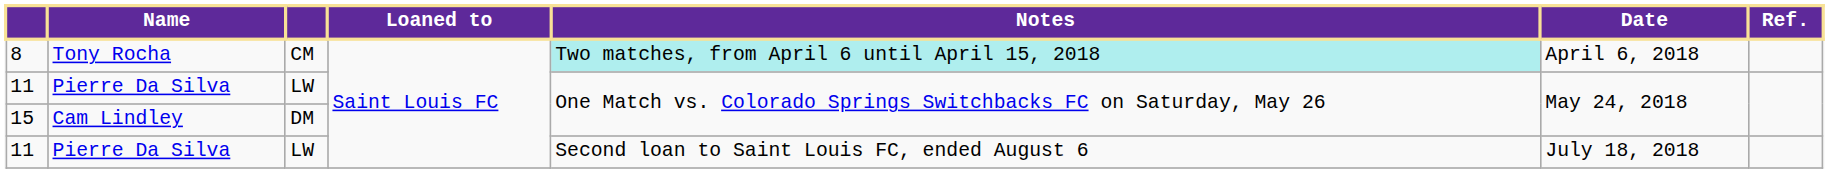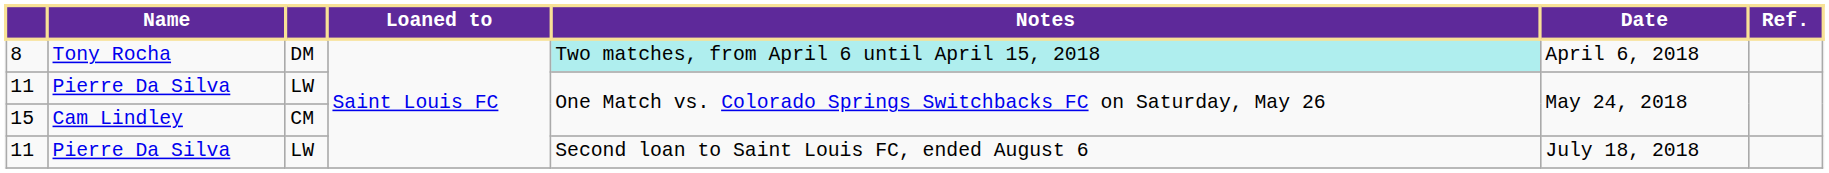8 | column 3: CM -> DM
15 | column 3: DM -> CM
